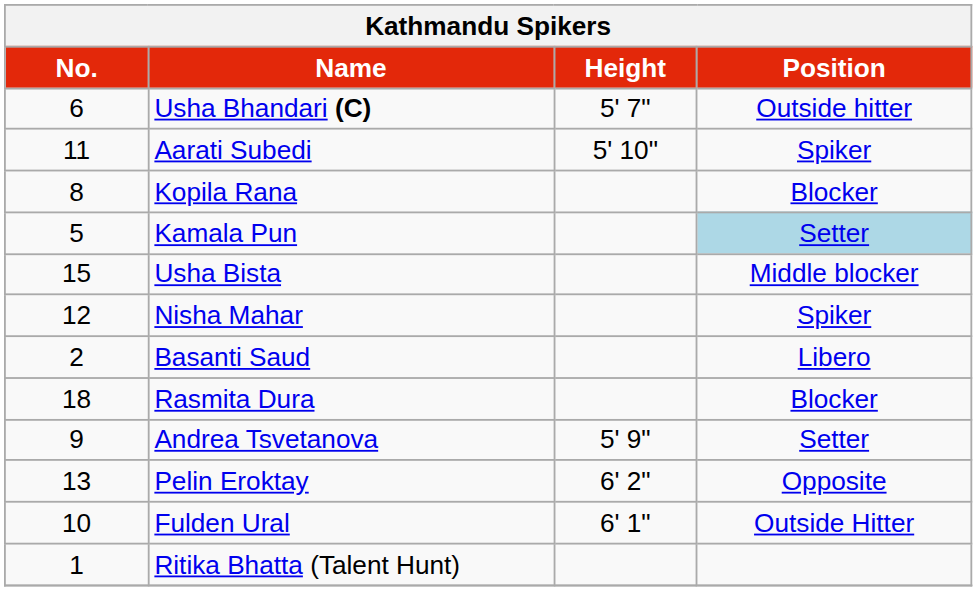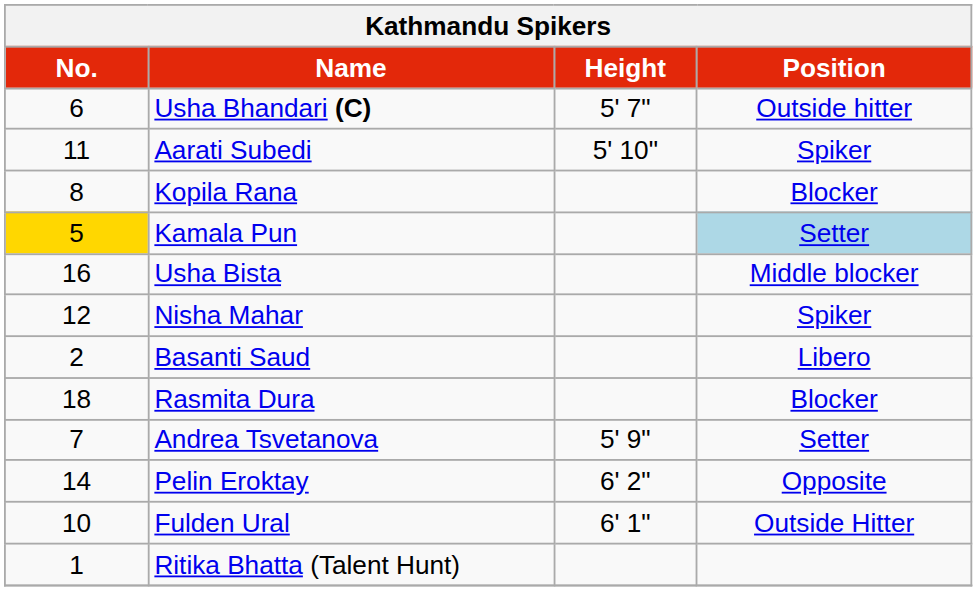Kamala Pun | No.: no background -> gold background
Usha Bista | No.: 15 -> 16
Andrea Tsvetanova | No.: 9 -> 7
Pelin Eroktay | No.: 13 -> 14
